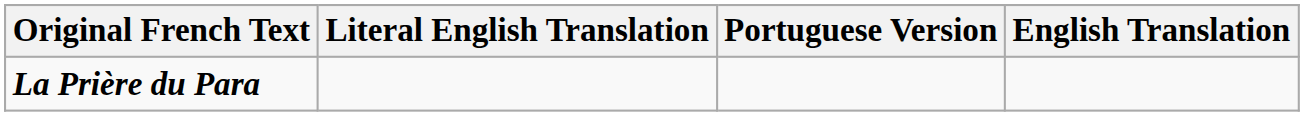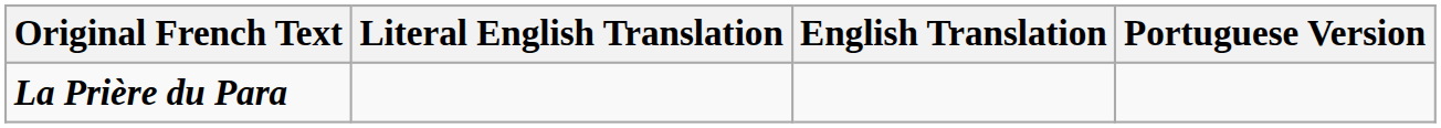columns swapped: Portuguese Version <-> English Translation
